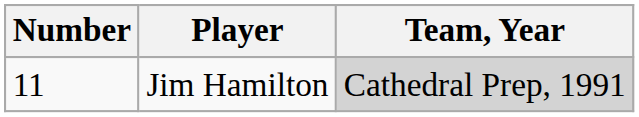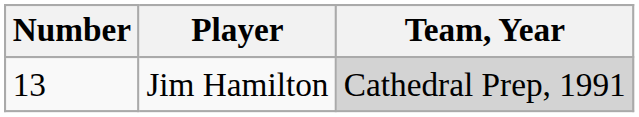Jim Hamilton | Number: 11 -> 13
